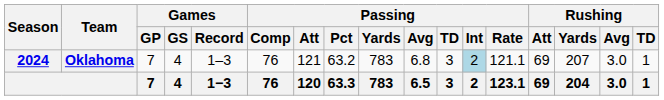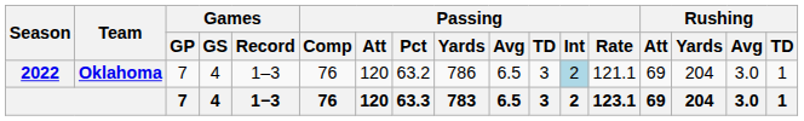Oklahoma | Season: 2024 -> 2022
Oklahoma | Passing / Att: 121 -> 120
Oklahoma | Passing / Yards: 783 -> 786
Oklahoma | Passing / Avg: 6.8 -> 6.5
Oklahoma | Rushing / Yards: 207 -> 204
